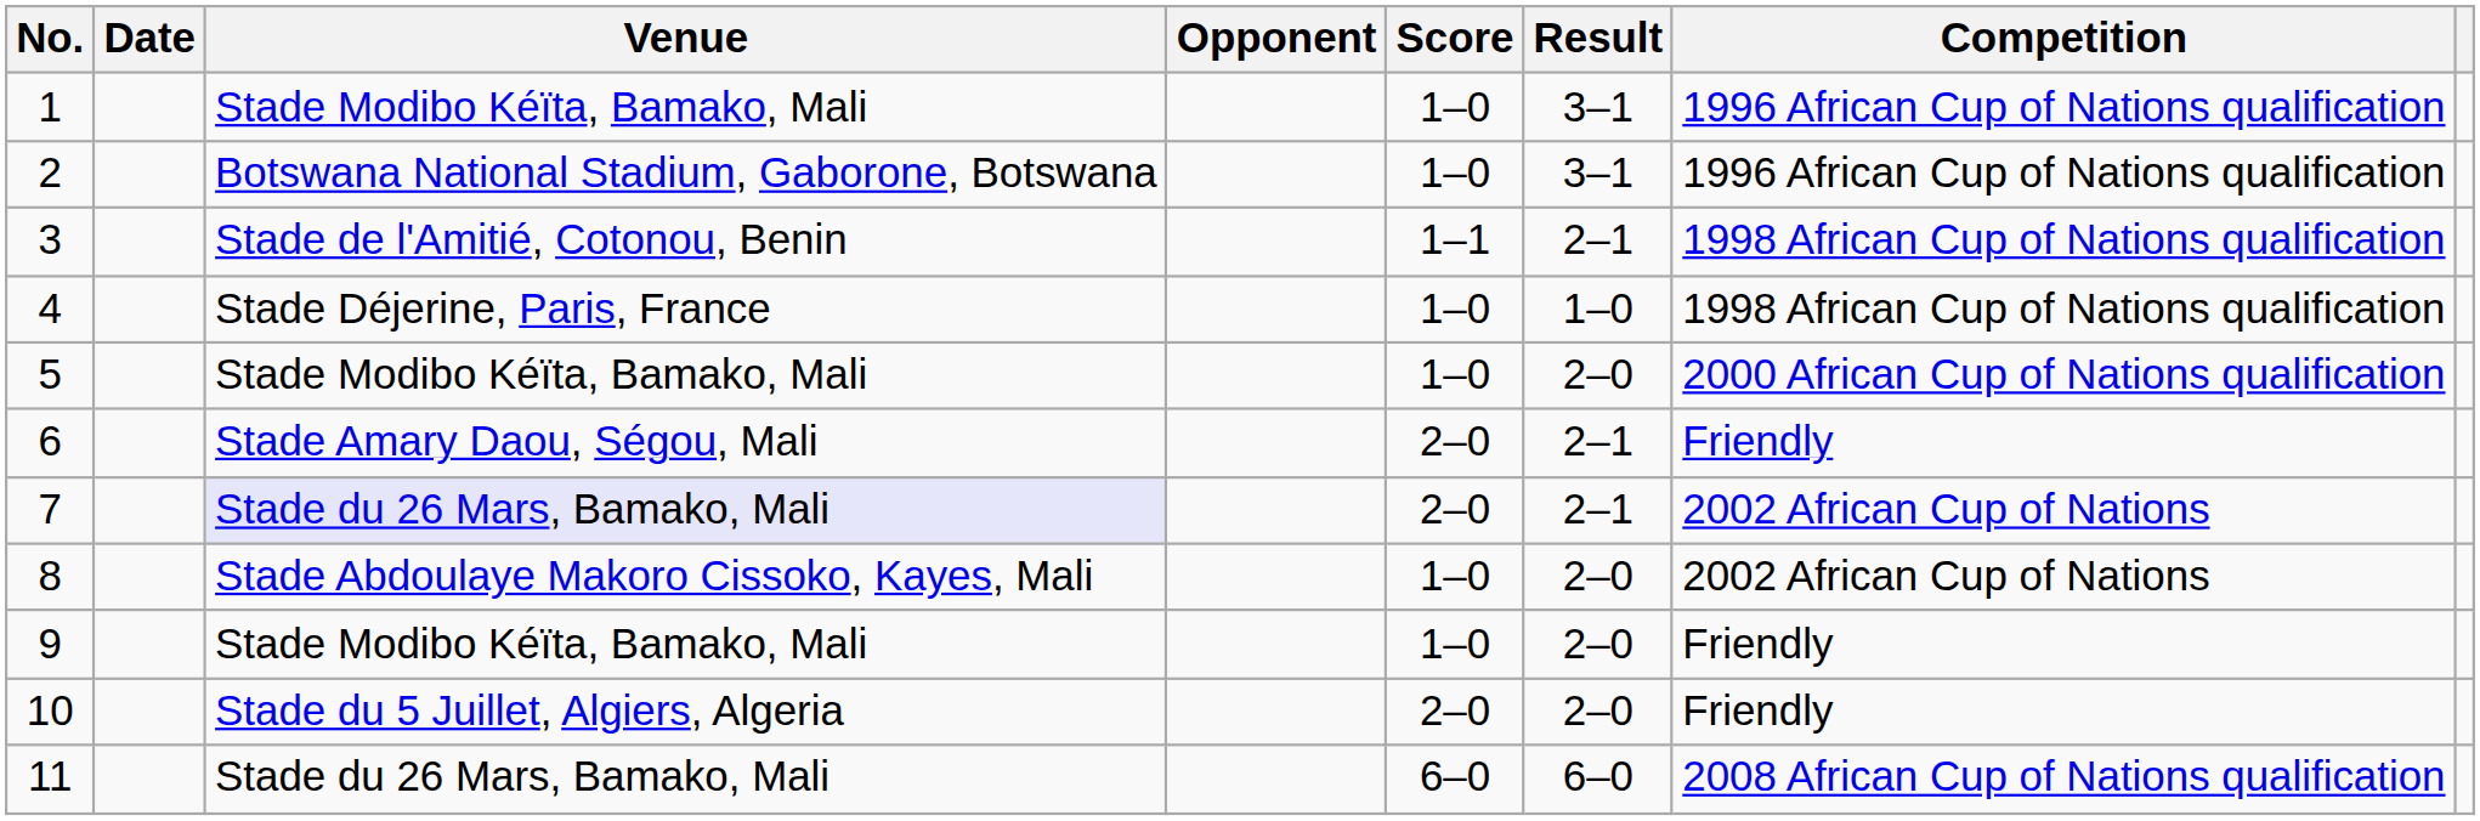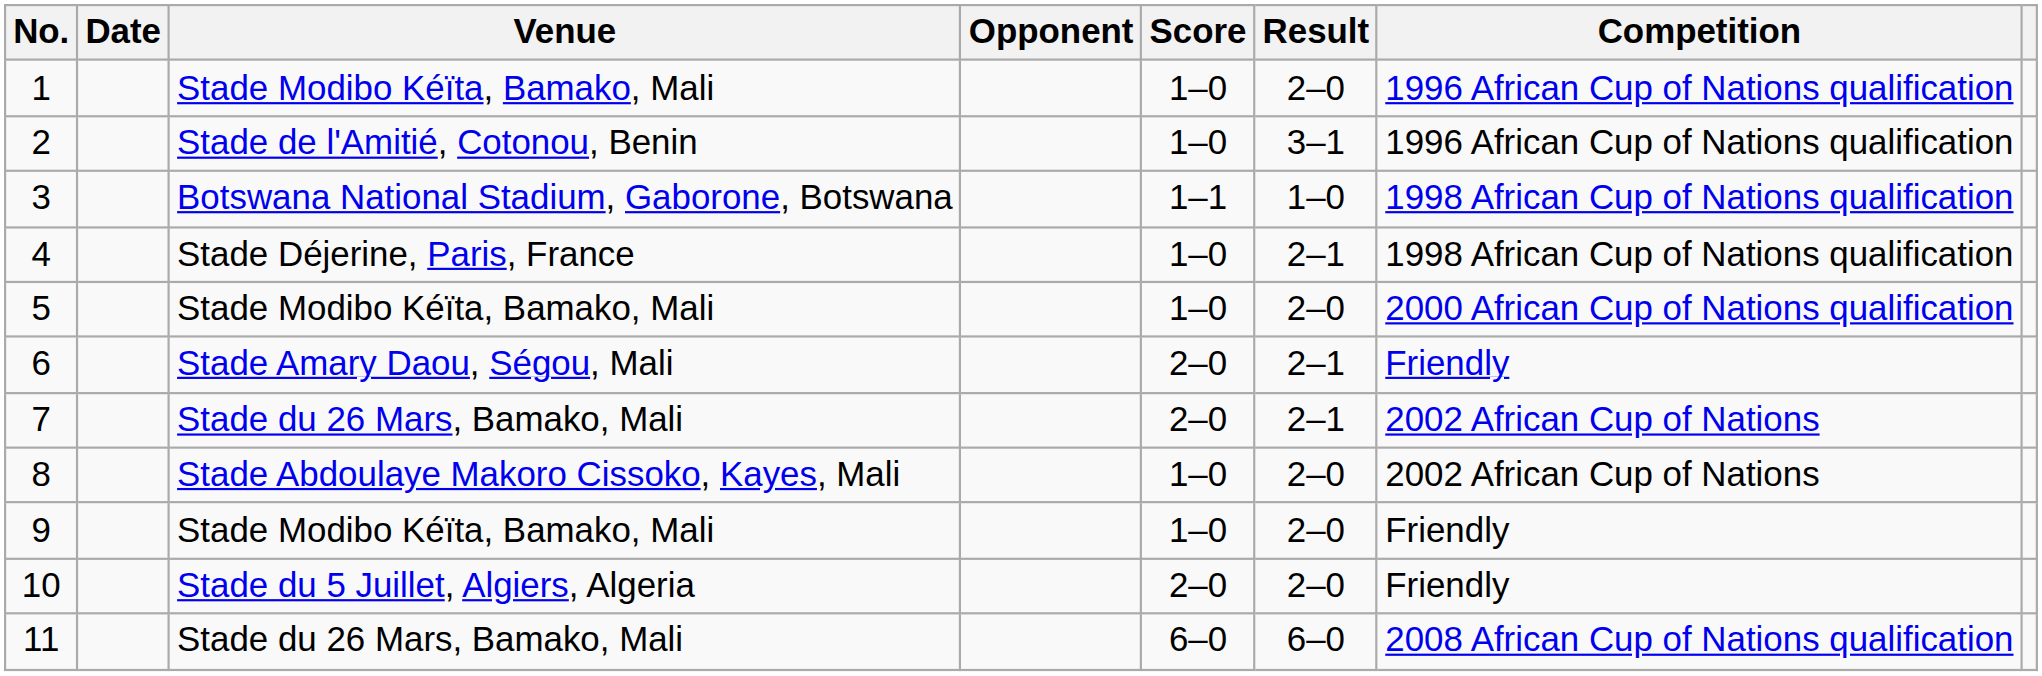1 | Result: 3–1 -> 2–0
2 | Venue: Botswana National Stadium, Gaborone, Botswana -> Stade de l'Amitié, Cotonou, Benin
3 | Venue: Stade de l'Amitié, Cotonou, Benin -> Botswana National Stadium, Gaborone, Botswana
3 | Result: 2–1 -> 1–0
4 | Result: 1–0 -> 2–1
7 | Venue: lavender background -> no background
